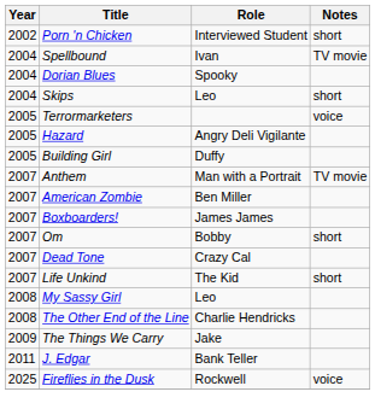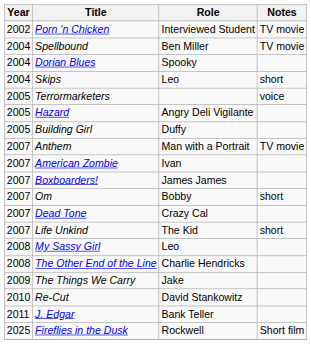Porn 'n Chicken | Notes: short -> TV movie
Spellbound | Role: Ivan -> Ben Miller
American Zombie | Role: Ben Miller -> Ivan
+ row: 2010 | Re-Cut | David Stankowitz
Fireflies in the Dusk | Notes: voice -> Short film
